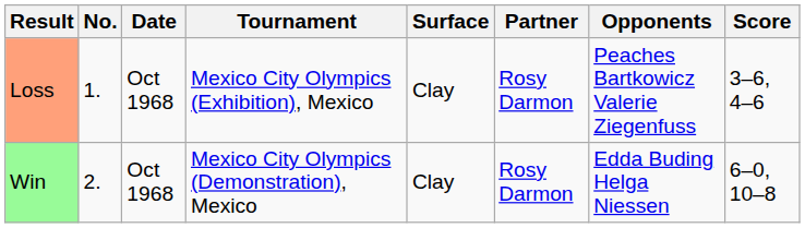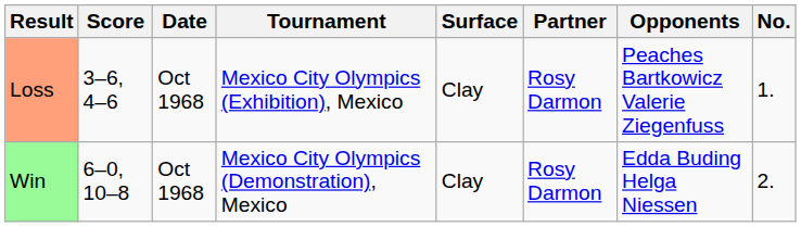columns swapped: No. <-> Score
